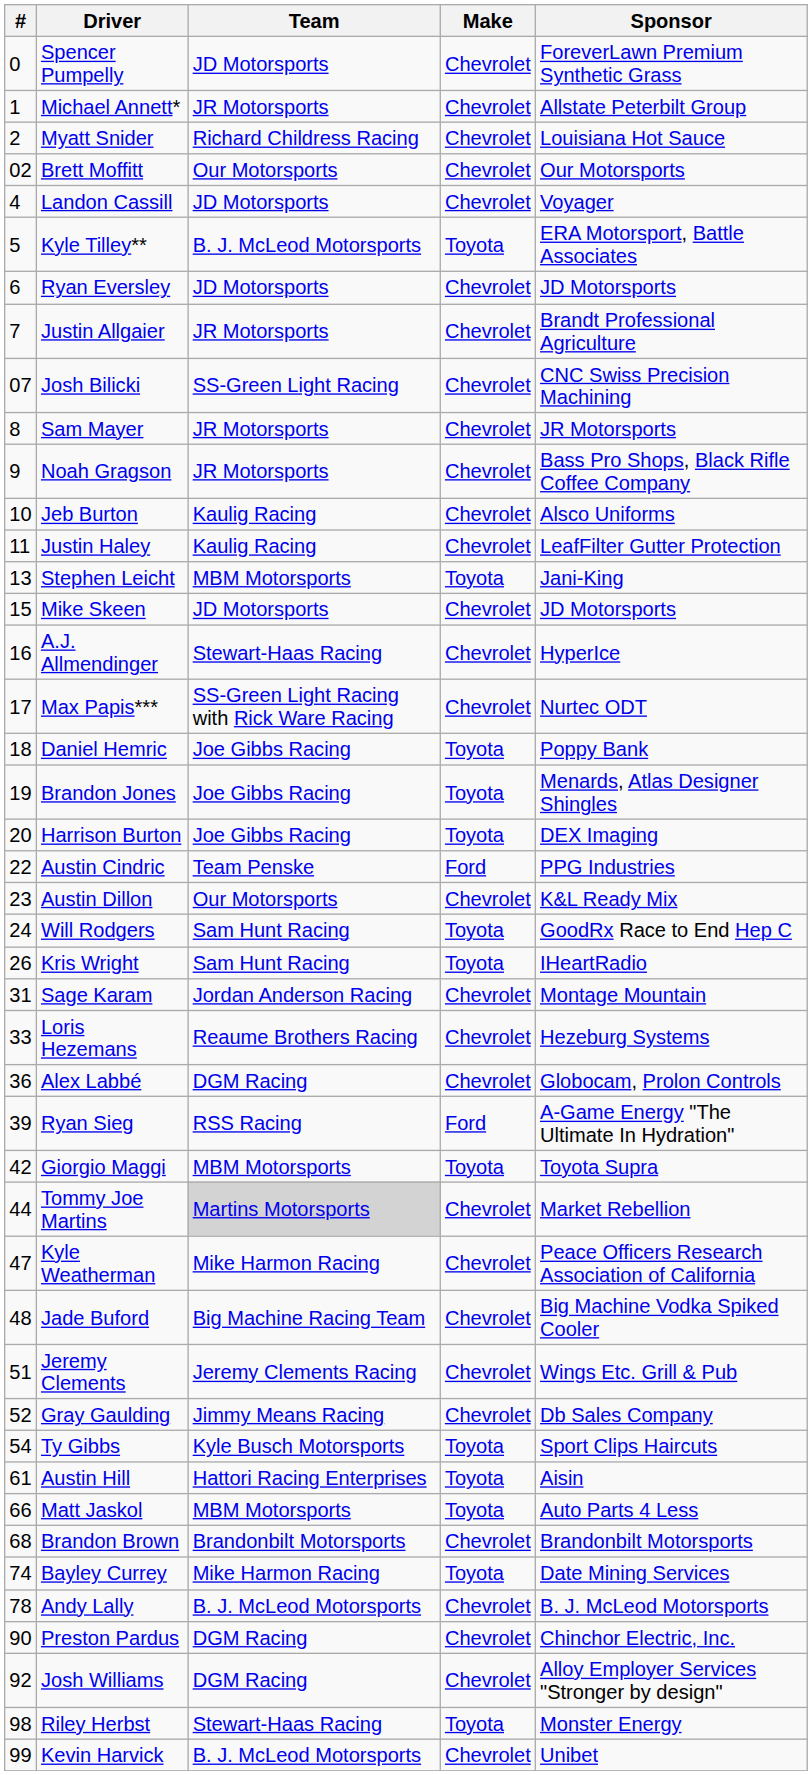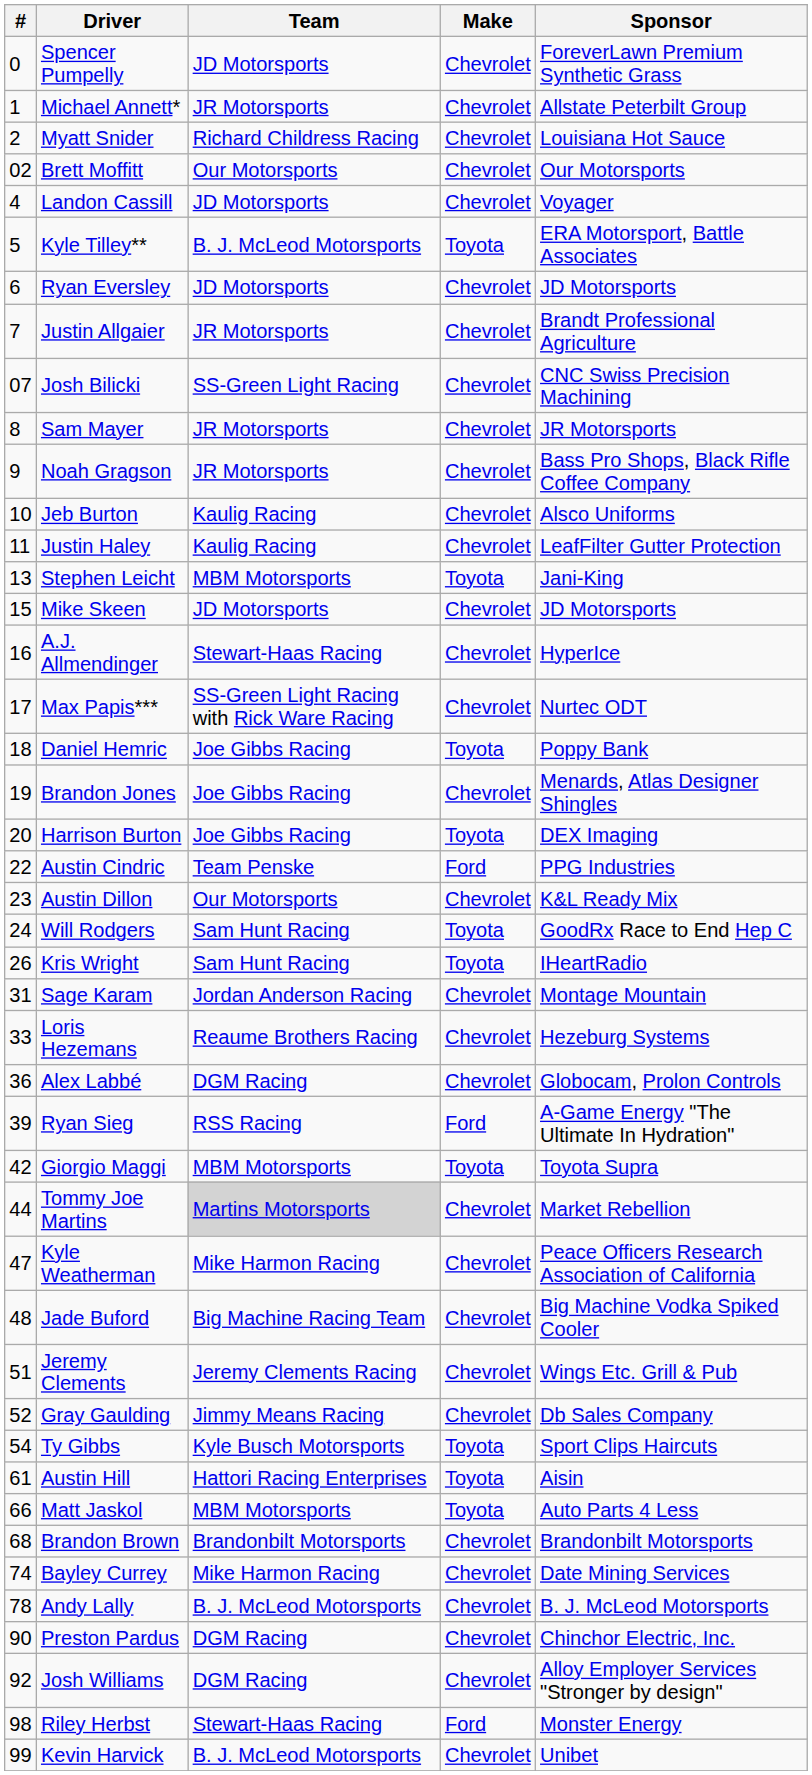Brandon Jones | Make: Toyota -> Chevrolet
Bayley Currey | Make: Toyota -> Chevrolet
Riley Herbst | Make: Toyota -> Ford
